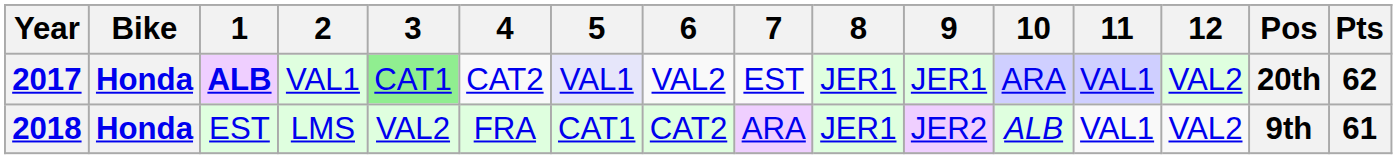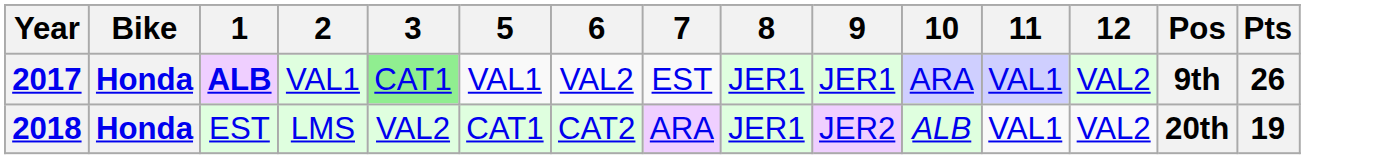- column: 4 | CAT2 | FRA
2017 | 5: lavender background -> no background
2017 | Pos: 20th -> 9th
2017 | Pts: 62 -> 26
2018 | Pos: 9th -> 20th
2018 | Pts: 61 -> 19
